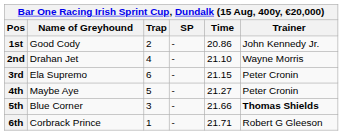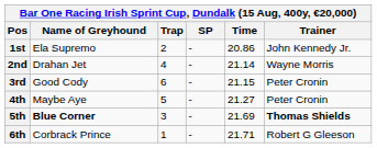1st | Name of Greyhound: Good Cody -> Ela Supremo
2nd | Time: 21.10 -> 21.14
3rd | Name of Greyhound: Ela Supremo -> Good Cody
5th | Name of Greyhound: normal -> bold
5th | Time: 21.66 -> 21.69
